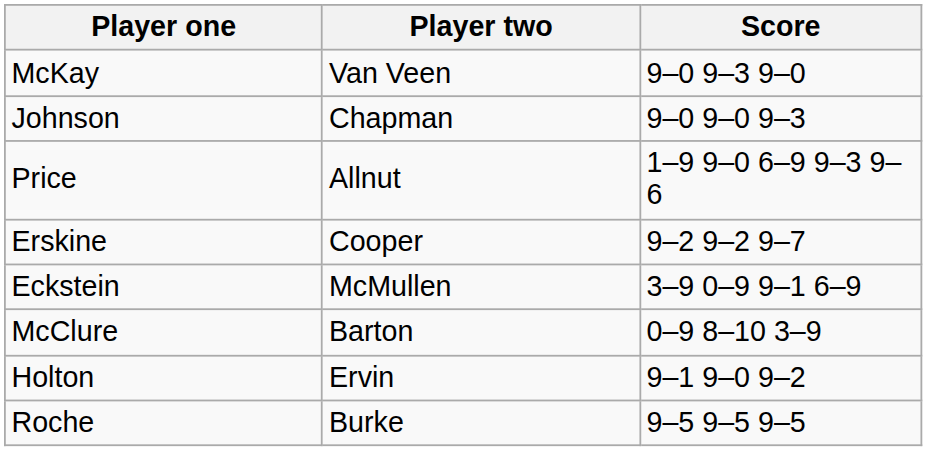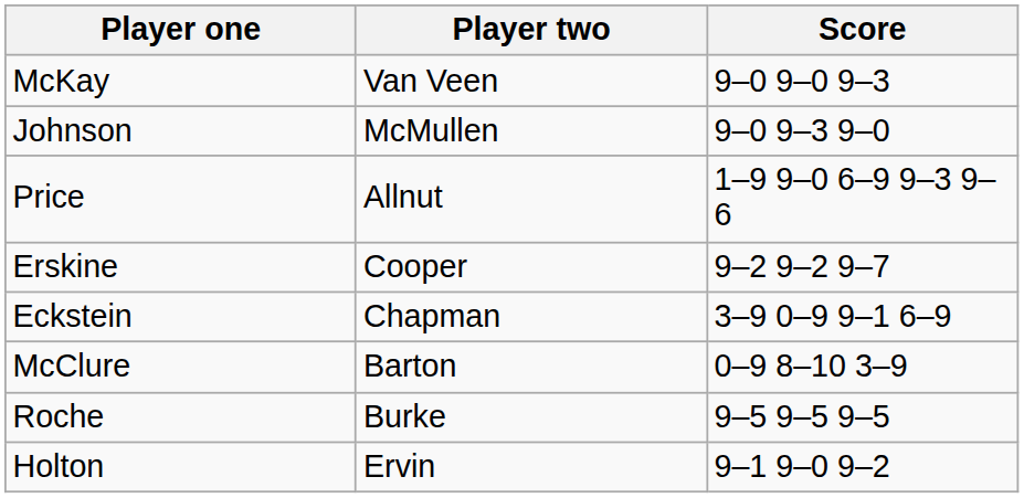McKay | Score: 9–0 9–3 9–0 -> 9–0 9–0 9–3
Johnson | Player two: Chapman -> McMullen
Johnson | Score: 9–0 9–0 9–3 -> 9–0 9–3 9–0
Eckstein | Player two: McMullen -> Chapman
rows swapped: Holton <-> Roche
